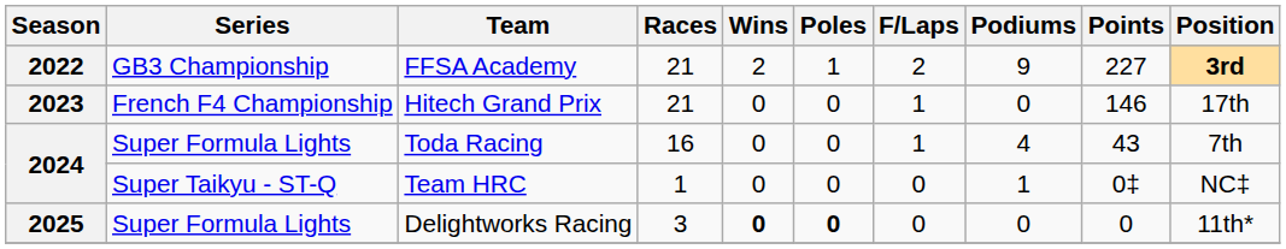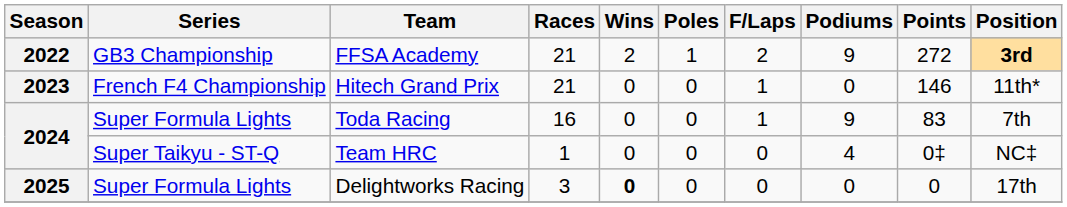FFSA Academy | Points: 227 -> 272
Hitech Grand Prix | Position: 17th -> 11th*
Toda Racing | Podiums: 4 -> 9
Toda Racing | Points: 43 -> 83
Team HRC | Podiums: 1 -> 4
Delightworks Racing | Poles: bold -> normal
Delightworks Racing | Position: 11th* -> 17th
